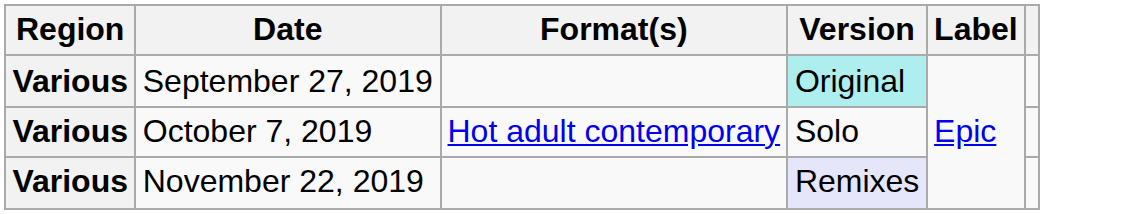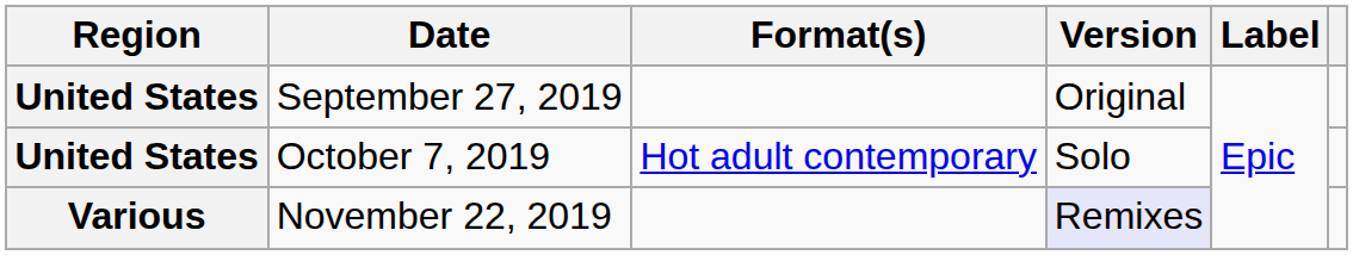September 27, 2019 | Region: Various -> United States
September 27, 2019 | Version: paleturquoise background -> no background
October 7, 2019 | Region: Various -> United States
